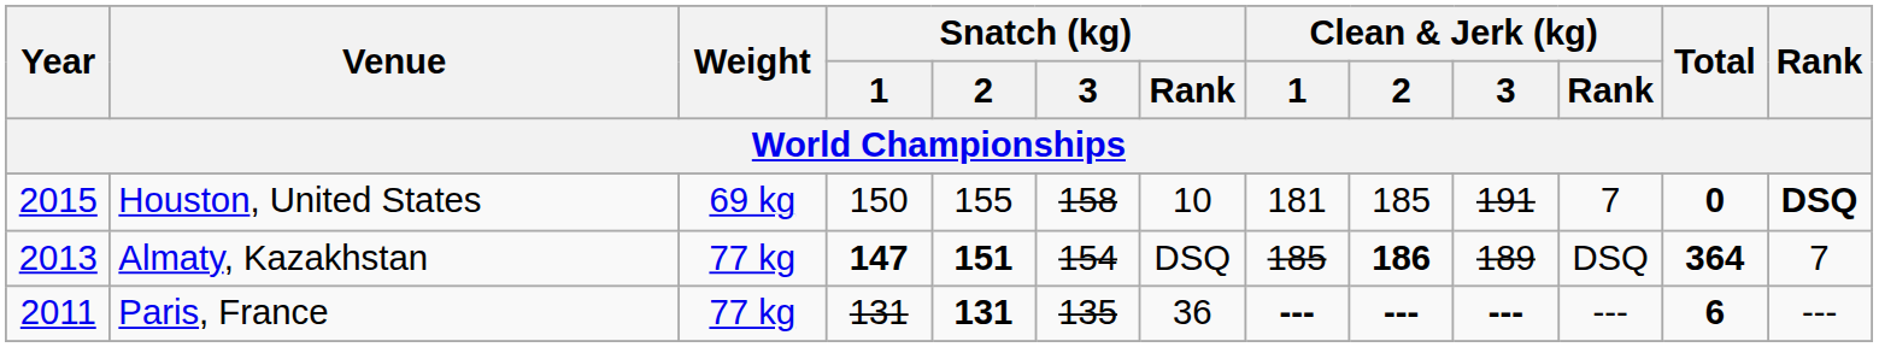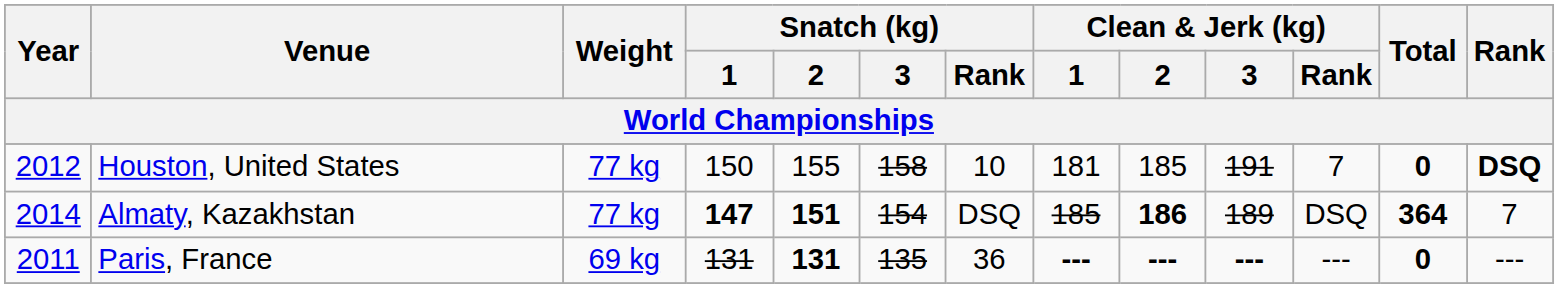Houston, United States | Year: 2015 -> 2012
Houston, United States | Weight: 69 kg -> 77 kg
Almaty, Kazakhstan | Year: 2013 -> 2014
Paris, France | Weight: 77 kg -> 69 kg
Paris, France | Total: 6 -> 0
